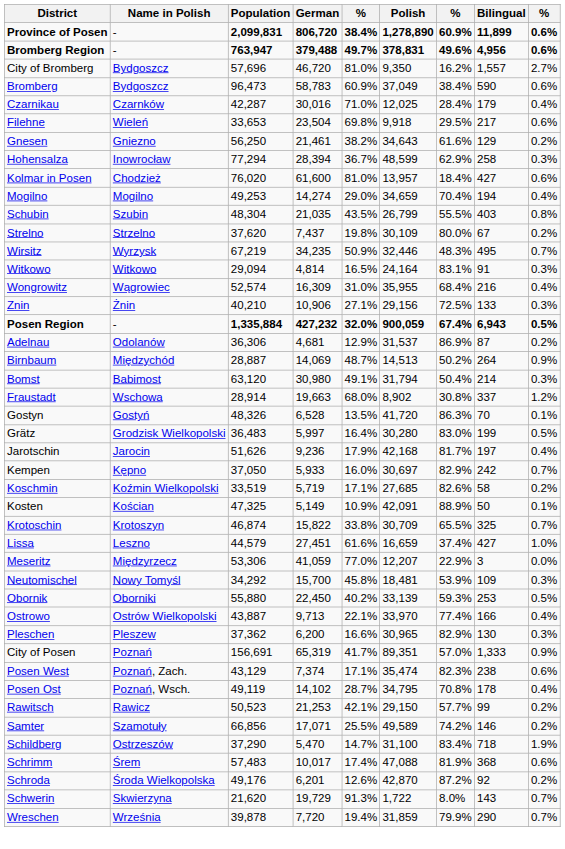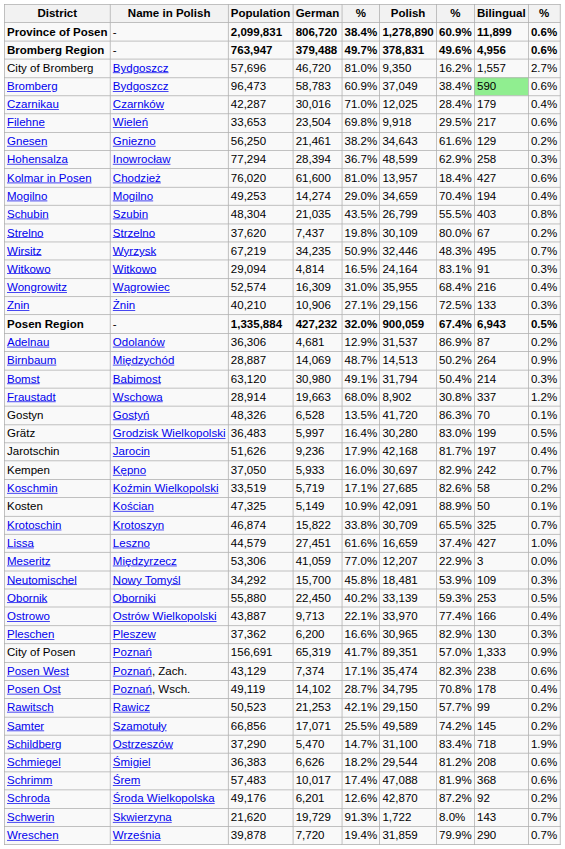Bromberg | Bilingual: no background -> lightgreen background
Samter | Bilingual: 146 -> 145
+ row: Schmiegel | Śmigiel | 36,383 | 6,626 | 18.2% | 29,544 | 81.2% | 208 | 0.6%
